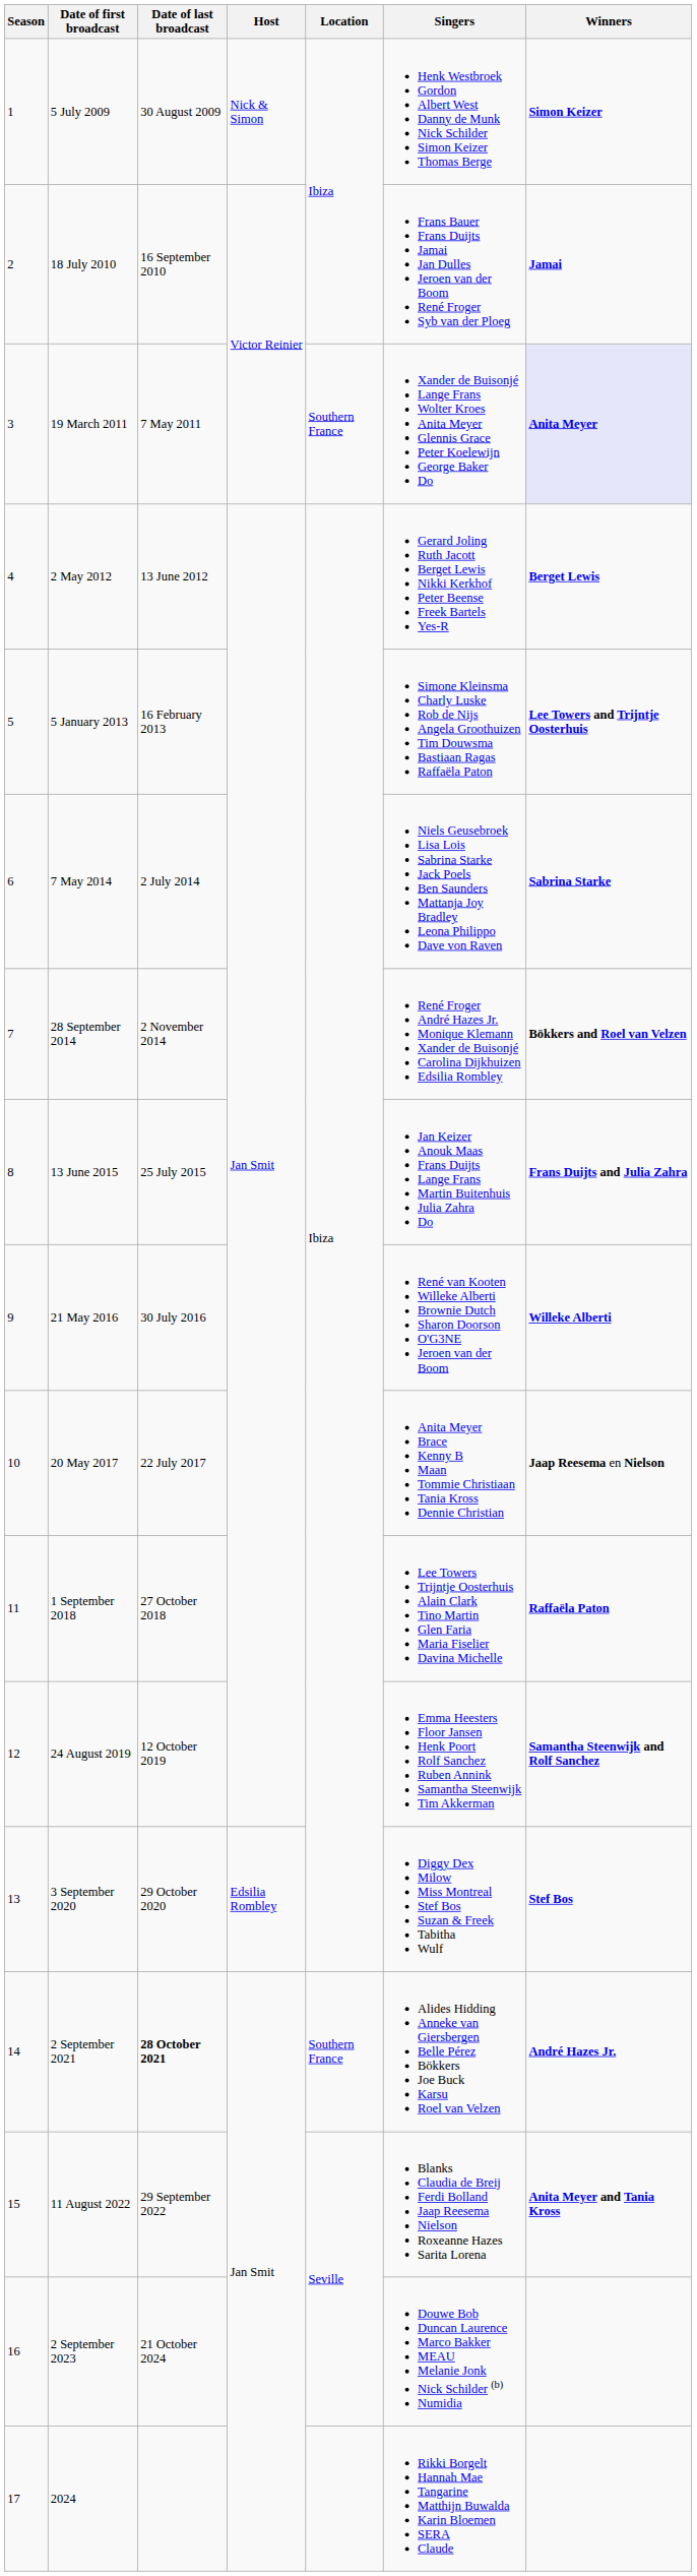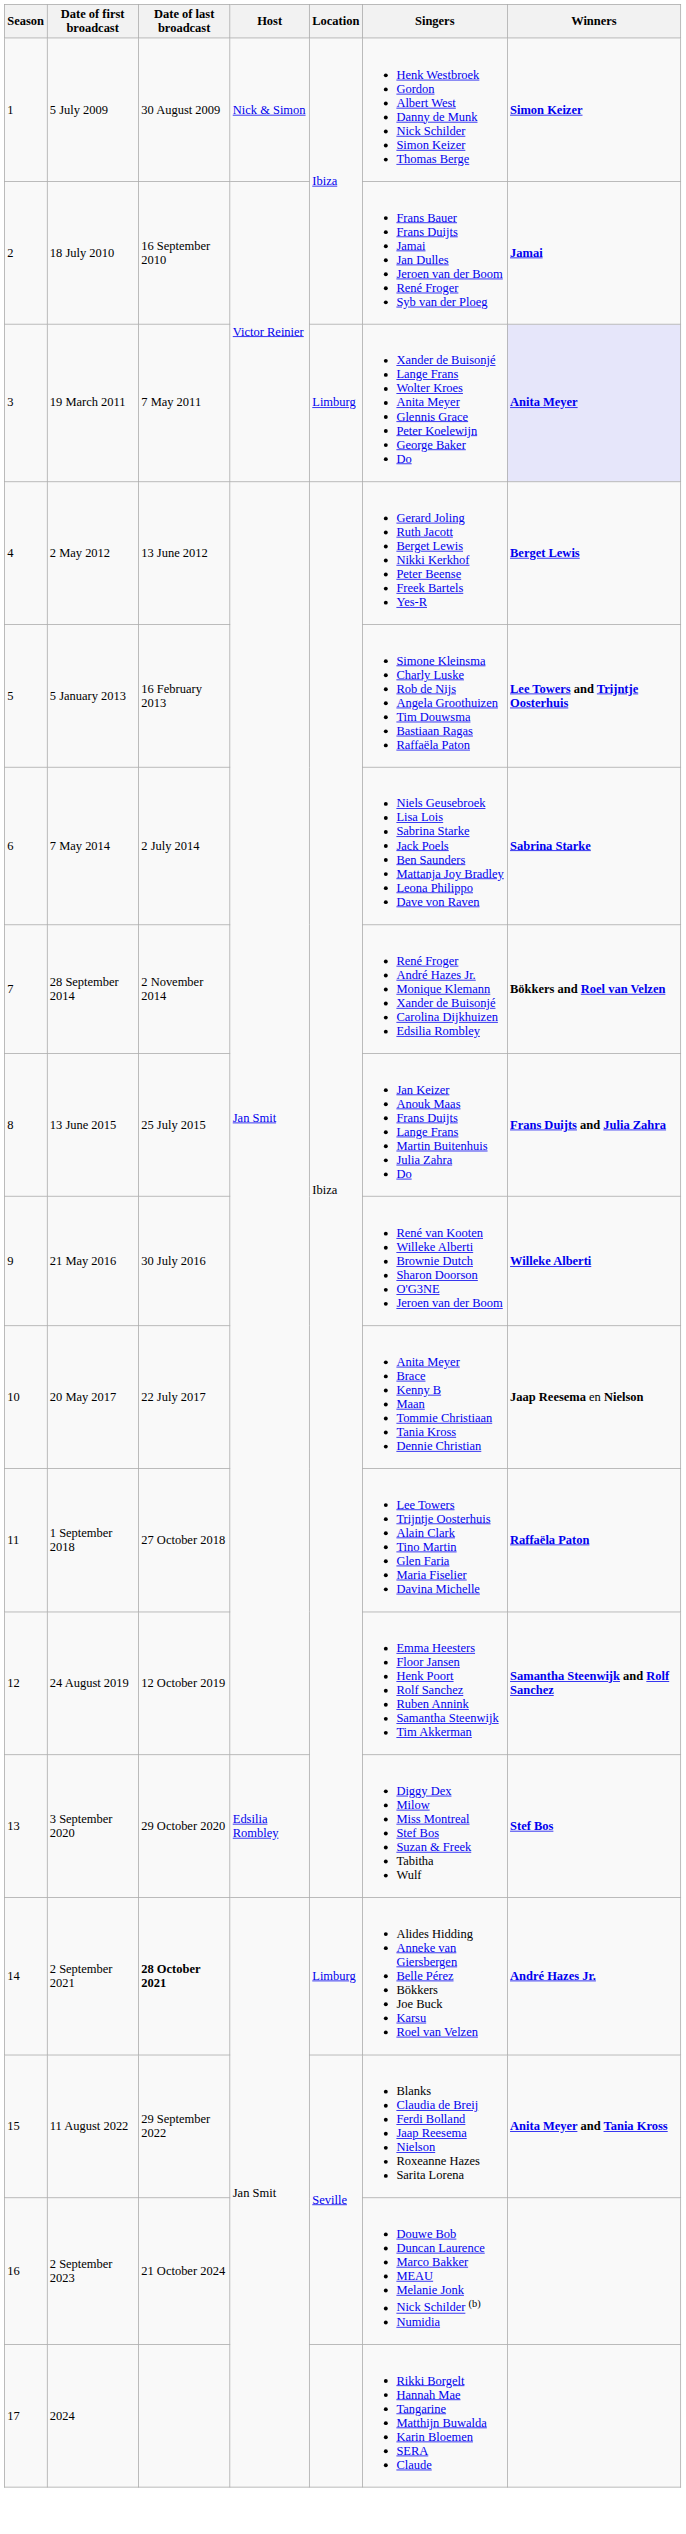19 March 2011 | Location: Southern France -> Limburg
2 September 2021 | Location: Southern France -> Limburg
